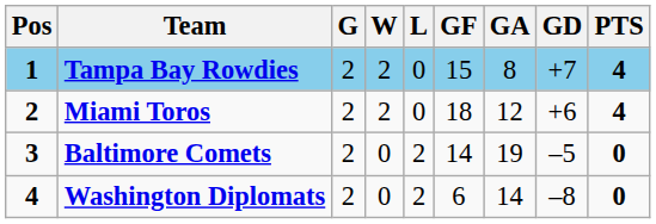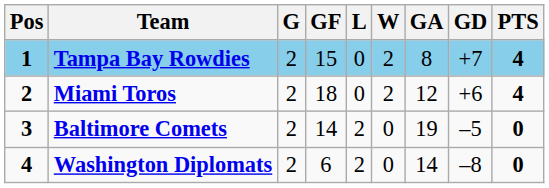columns swapped: W <-> GF
